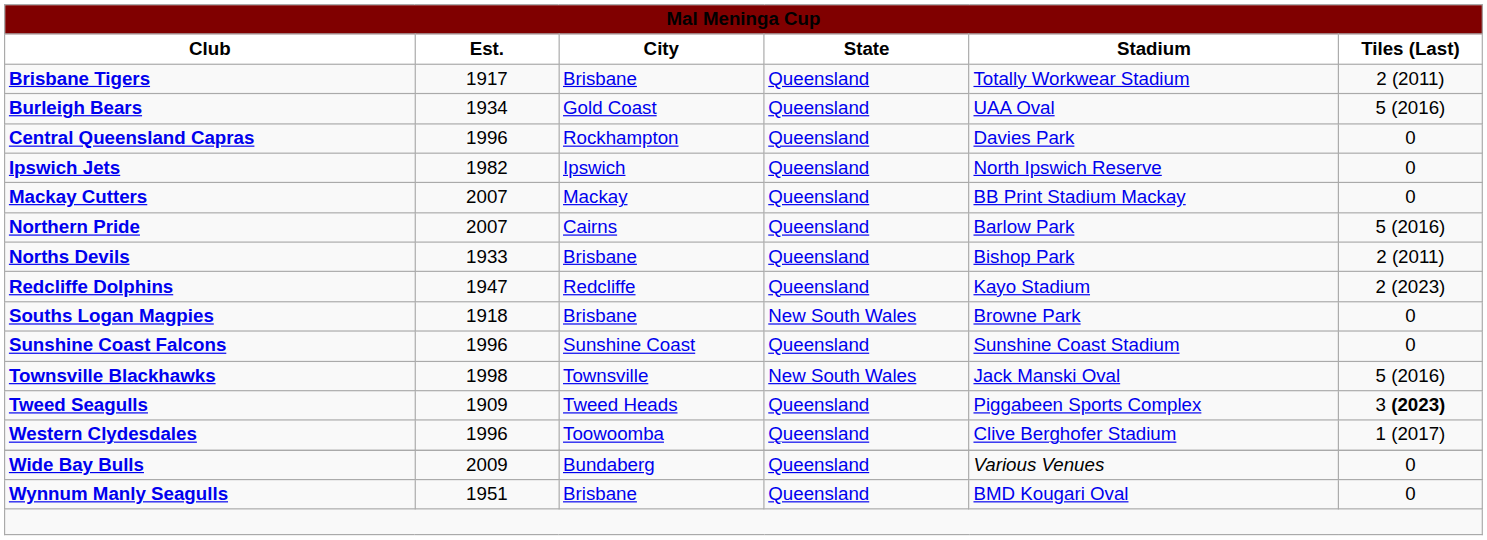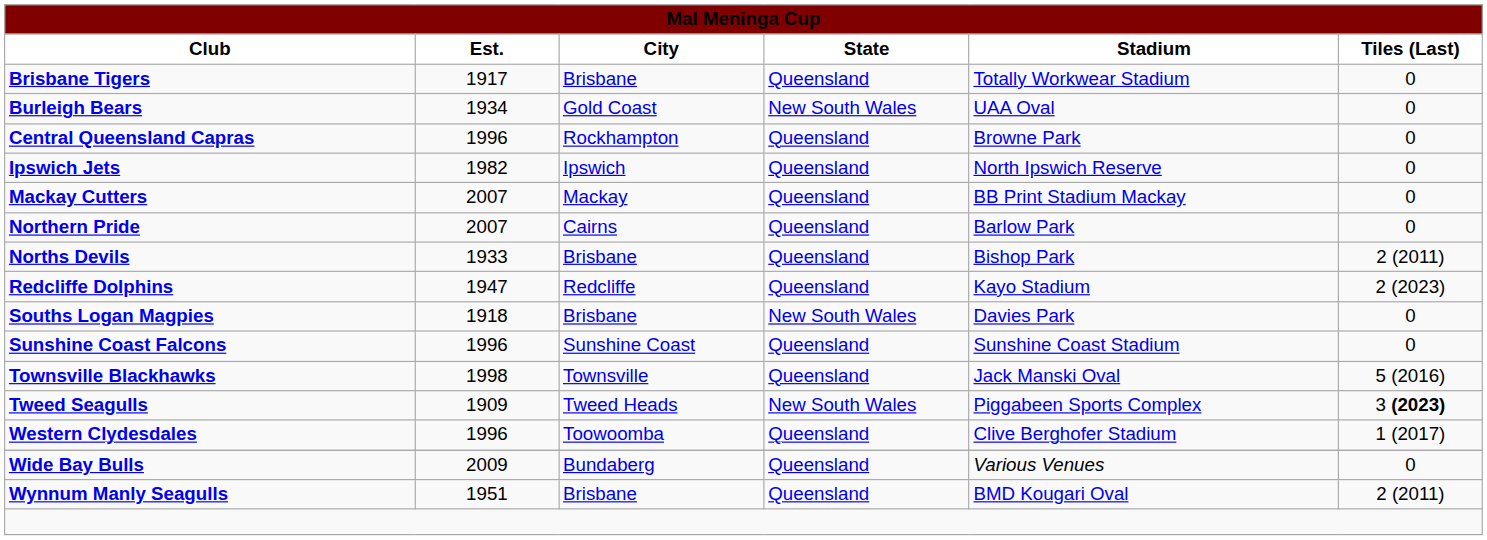Brisbane Tigers | Tiles (Last): 2 (2011) -> 0
Burleigh Bears | State: Queensland -> New South Wales
Burleigh Bears | Tiles (Last): 5 (2016) -> 0
Central Queensland Capras | Stadium: Davies Park -> Browne Park
Northern Pride | Tiles (Last): 5 (2016) -> 0
Souths Logan Magpies | Stadium: Browne Park -> Davies Park
Townsville Blackhawks | State: New South Wales -> Queensland
Tweed Seagulls | State: Queensland -> New South Wales
Wynnum Manly Seagulls | Tiles (Last): 0 -> 2 (2011)
